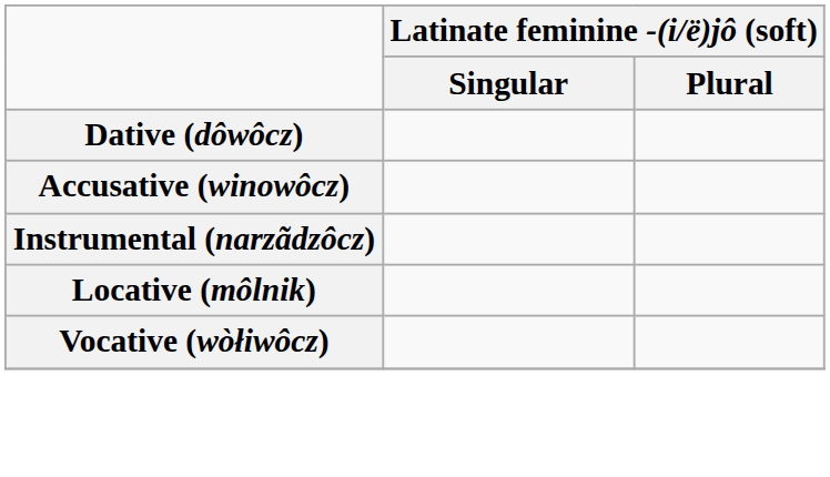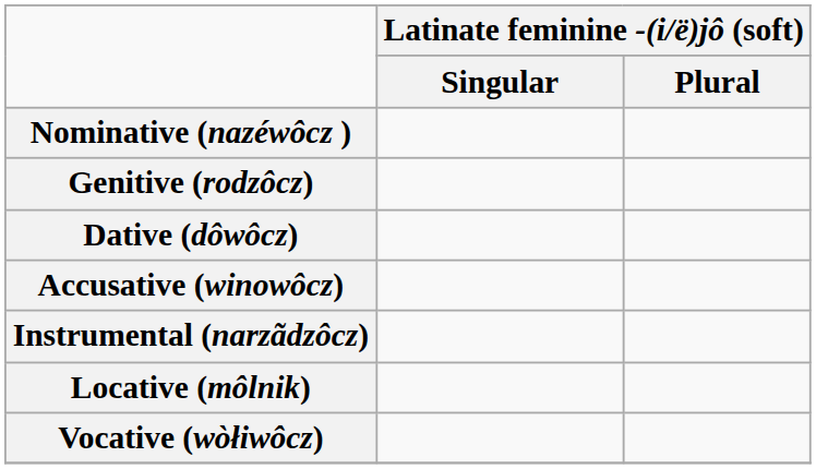+ row: Nominative (nazéwôcz )
+ row: Genitive (rodzôcz)
